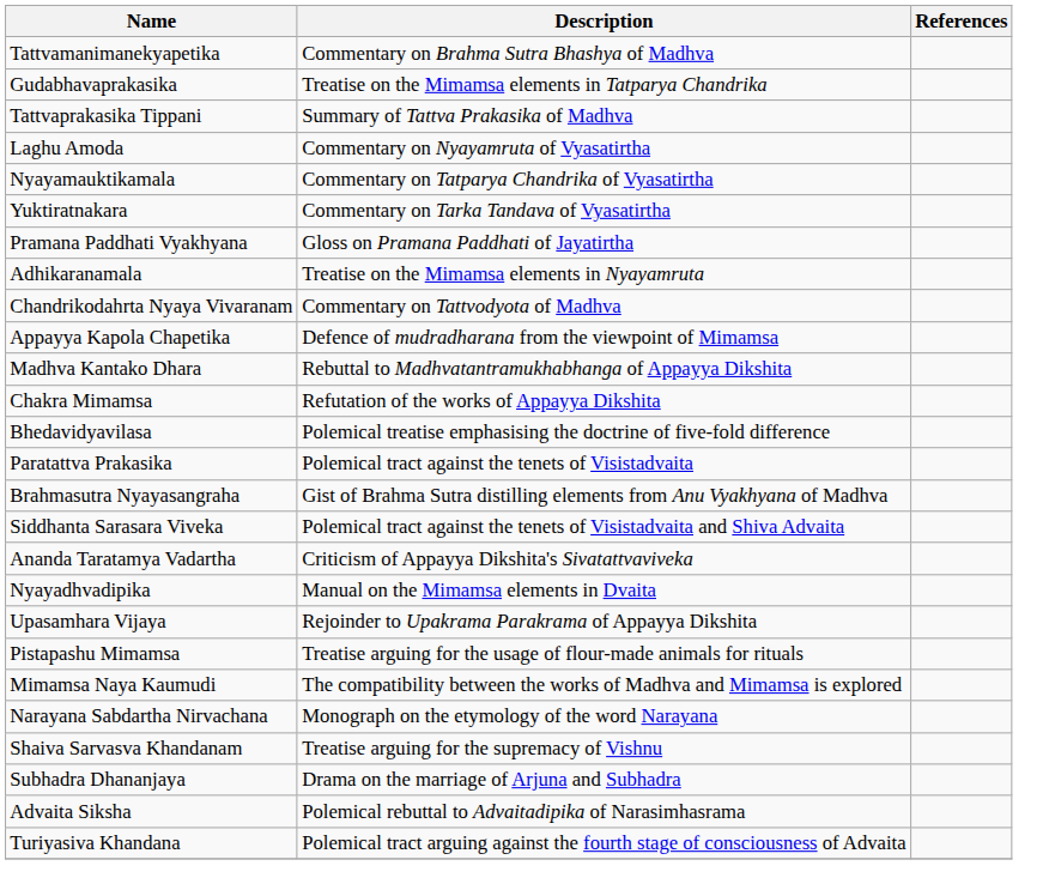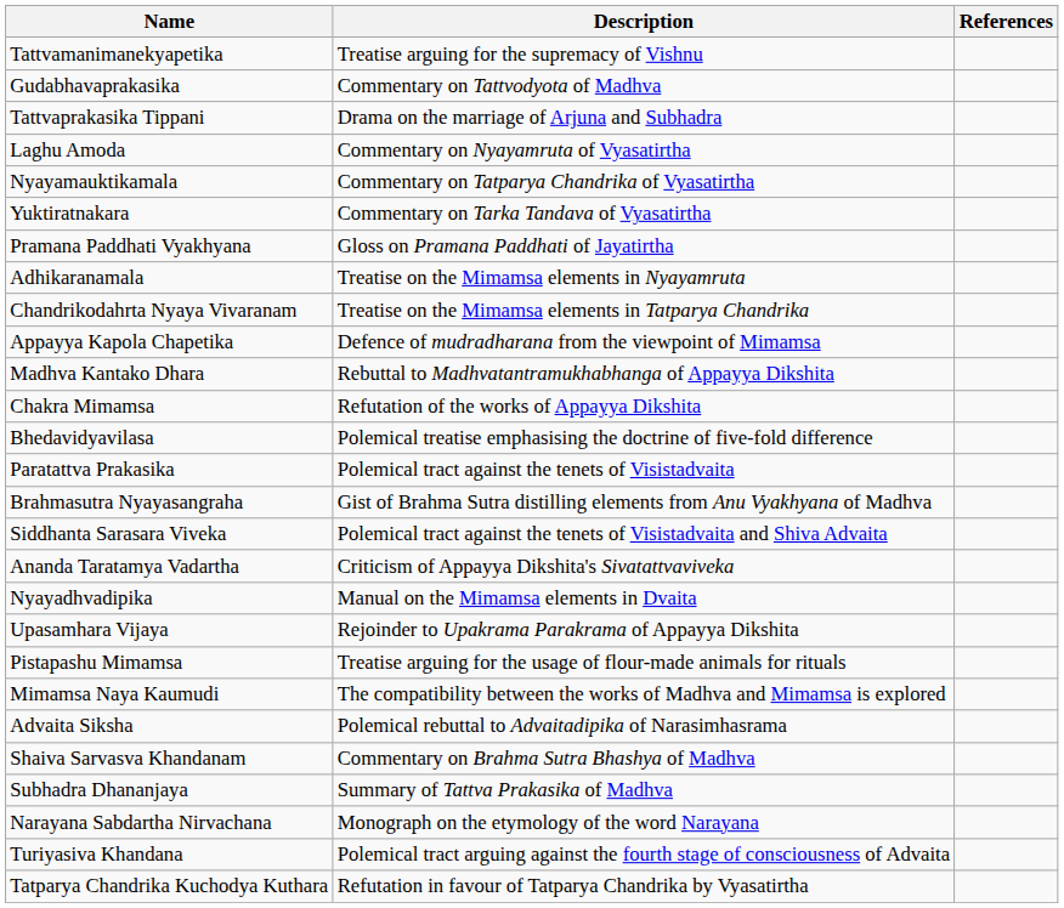Tattvamanimanekyapetika | Description: Commentary on Brahma Sutra Bhashya of Madhva -> Treatise arguing for the supremacy of Vishnu
Gudabhavaprakasika | Description: Treatise on the Mimamsa elements in Tatparya Chandrika -> Commentary on Tattvodyota of Madhva
Tattvaprakasika Tippani | Description: Summary of Tattva Prakasika of Madhva -> Drama on the marriage of Arjuna and Subhadra
Chandrikodahrta Nyaya Vivaranam | Description: Commentary on Tattvodyota of Madhva -> Treatise on the Mimamsa elements in Tatparya Chandrika
rows swapped: Advaita Siksha <-> Narayana Sabdartha Nirvachana
Shaiva Sarvasva Khandanam | Description: Treatise arguing for the supremacy of Vishnu -> Commentary on Brahma Sutra Bhashya of Madhva
Subhadra Dhananjaya | Description: Drama on the marriage of Arjuna and Subhadra -> Summary of Tattva Prakasika of Madhva
+ row: Tatparya Chandrika Kuchodya Kuthara | Refutation in favour of Tatparya Chandrika by Vyasatirtha
